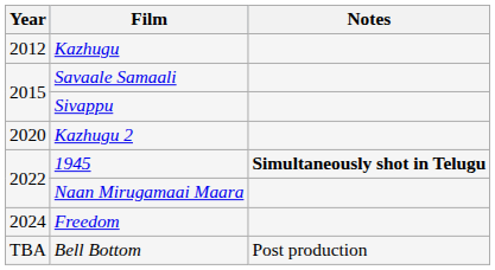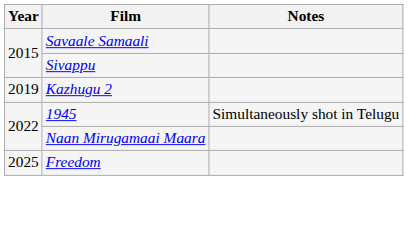- row: 2012 | Kazhugu
Kazhugu 2 | Year: 2020 -> 2019
1945 | Notes: bold -> normal
Freedom | Year: 2024 -> 2025
- row: TBA | Bell Bottom | Post production
